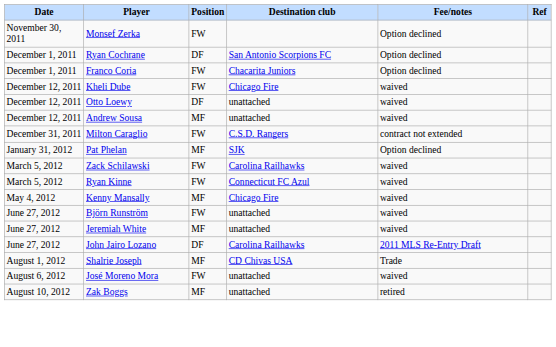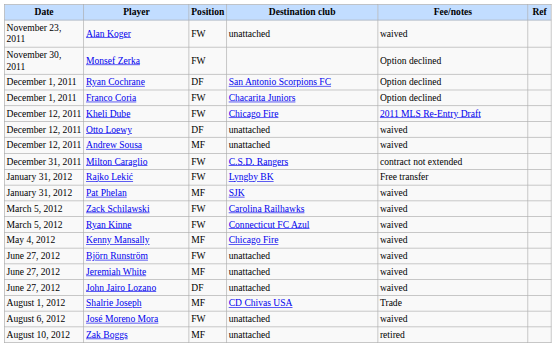+ row: November 23, 2011 | Alan Koger | FW | unattached | waived
Kheli Dube | Fee/notes: waived -> 2011 MLS Re-Entry Draft
+ row: January 31, 2012 | Rajko Lekić | FW | Lyngby BK | Free transfer
Pat Phelan | Fee/notes: Option declined -> waived
John Jairo Lozano | Destination club: Carolina Railhawks -> unattached
John Jairo Lozano | Fee/notes: 2011 MLS Re-Entry Draft -> waived
